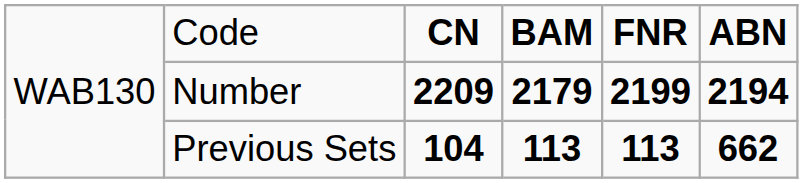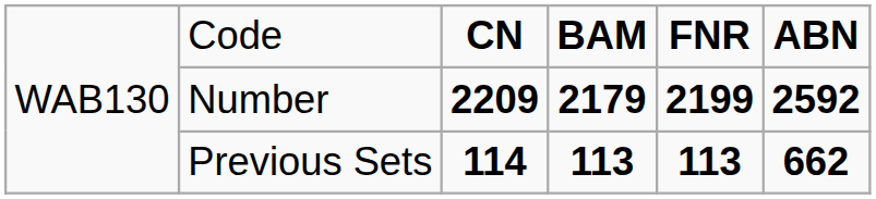Number | column 6: 2194 -> 2592
Previous Sets | column 3: 104 -> 114
